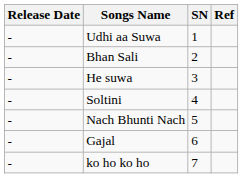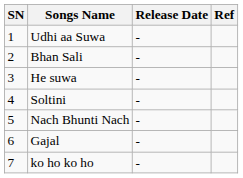columns swapped: SN <-> Release Date
